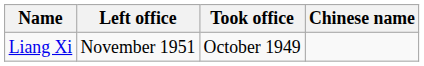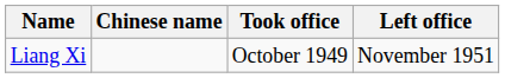columns swapped: Chinese name <-> Left office
